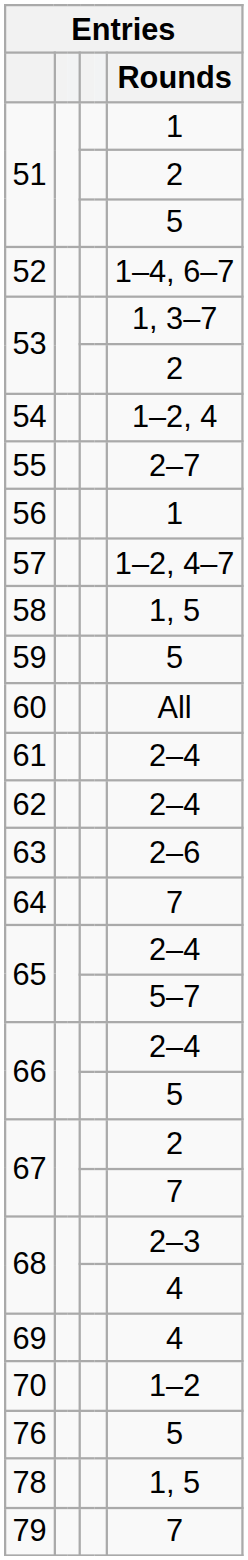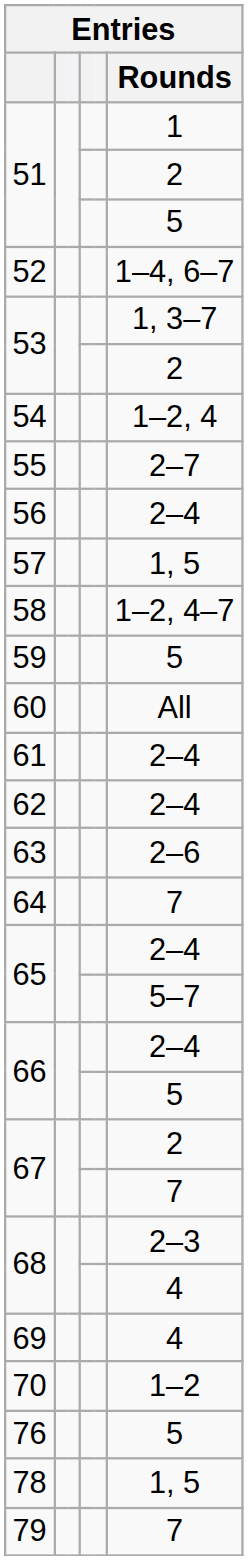56 | Rounds: 1 -> 2–4
57 | Rounds: 1–2, 4–7 -> 1, 5
58 | Rounds: 1, 5 -> 1–2, 4–7
